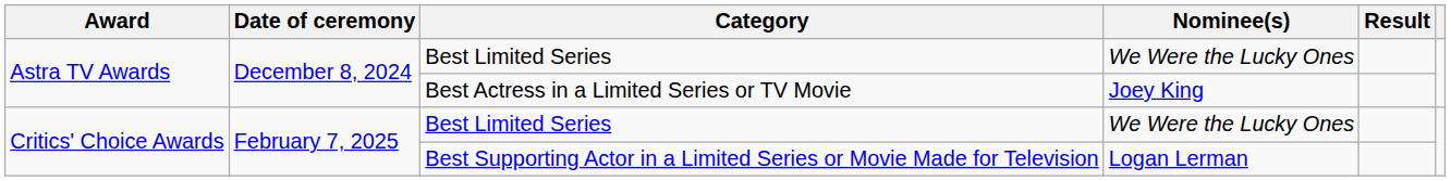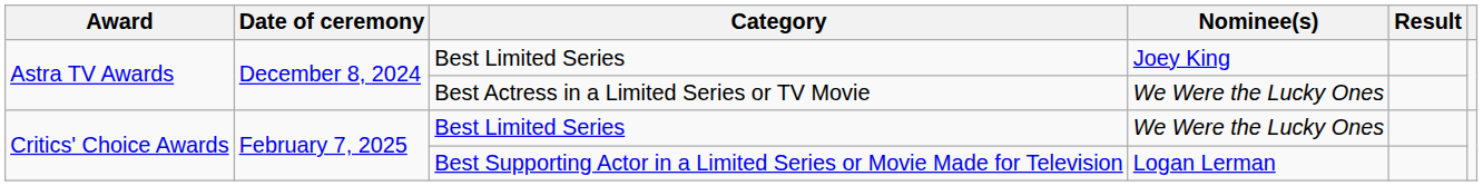Astra TV Awards / Best Limited Series | Nominee(s): We Were the Lucky Ones -> Joey King
Best Actress in a Limited Series or TV Movie | Nominee(s): Joey King -> We Were the Lucky Ones
